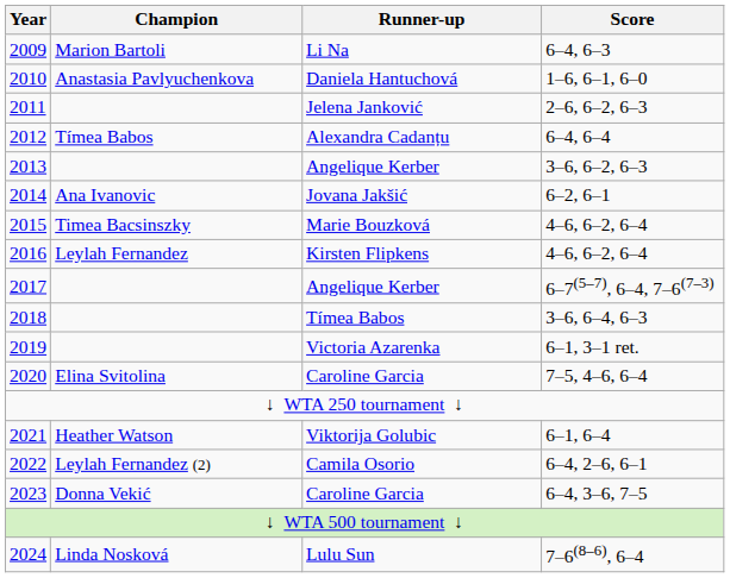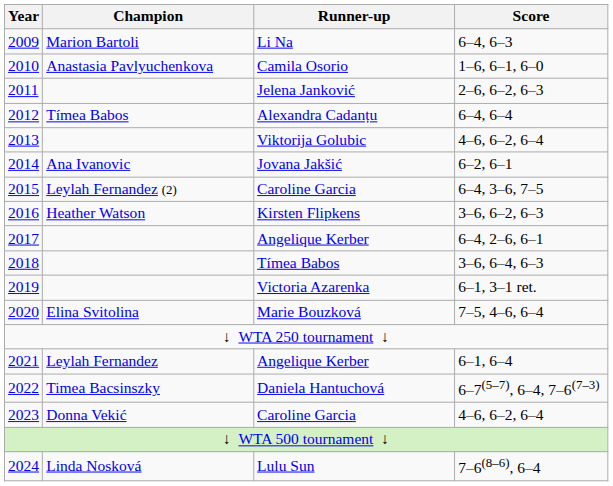2010 | Runner-up: Daniela Hantuchová -> Camila Osorio
2013 | Runner-up: Angelique Kerber -> Viktorija Golubic
2013 | Score: 3–6, 6–2, 6–3 -> 4–6, 6–2, 6–4
2015 | Champion: Timea Bacsinszky -> Leylah Fernandez (2)
2015 | Runner-up: Marie Bouzková -> Caroline Garcia
2015 | Score: 4–6, 6–2, 6–4 -> 6–4, 3–6, 7–5
2016 | Champion: Leylah Fernandez -> Heather Watson
2016 | Score: 4–6, 6–2, 6–4 -> 3–6, 6–2, 6–3
2017 | Score: 6–7(5–7), 6–4, 7–6(7–3) -> 6–4, 2–6, 6–1
2020 | Runner-up: Caroline Garcia -> Marie Bouzková
2021 | Champion: Heather Watson -> Leylah Fernandez
2021 | Runner-up: Viktorija Golubic -> Angelique Kerber
2022 | Champion: Leylah Fernandez (2) -> Timea Bacsinszky
2022 | Runner-up: Camila Osorio -> Daniela Hantuchová
2022 | Score: 6–4, 2–6, 6–1 -> 6–7(5–7), 6–4, 7–6(7–3)
2023 | Score: 6–4, 3–6, 7–5 -> 4–6, 6–2, 6–4
